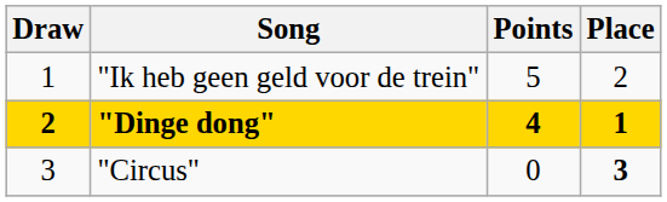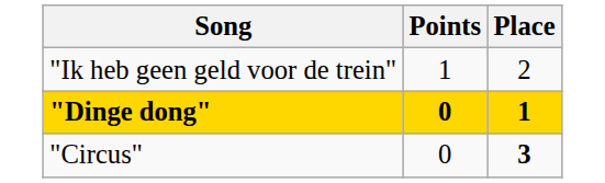- column: Draw | 1 | 2 | 3
"Ik heb geen geld voor de trein" | Points: 5 -> 1
"Dinge dong" | Points: 4 -> 0
